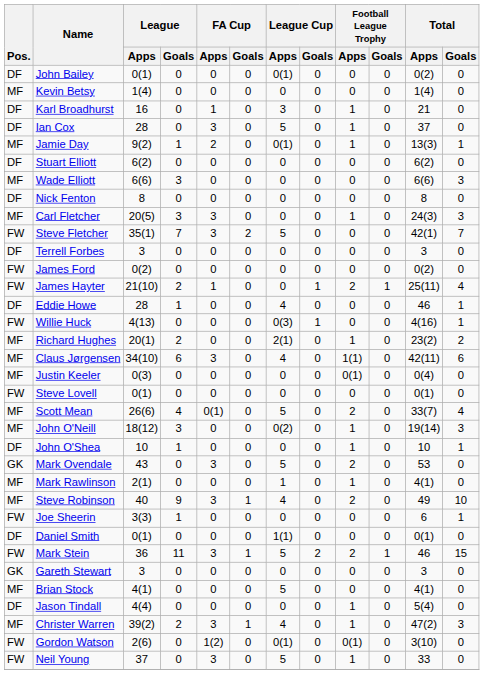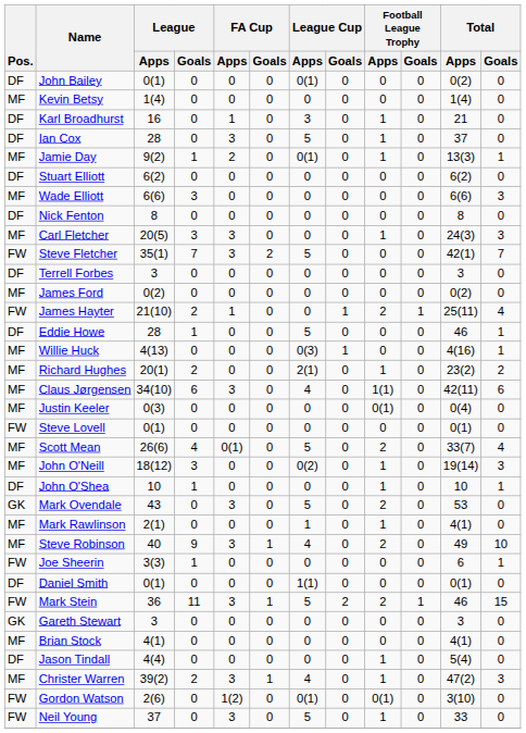James Ford | Pos.: FW -> MF
Eddie Howe | League Cup / Apps: 4 -> 5
Willie Huck | Pos.: FW -> MF
Brian Stock | League Cup / Apps: 5 -> 0
